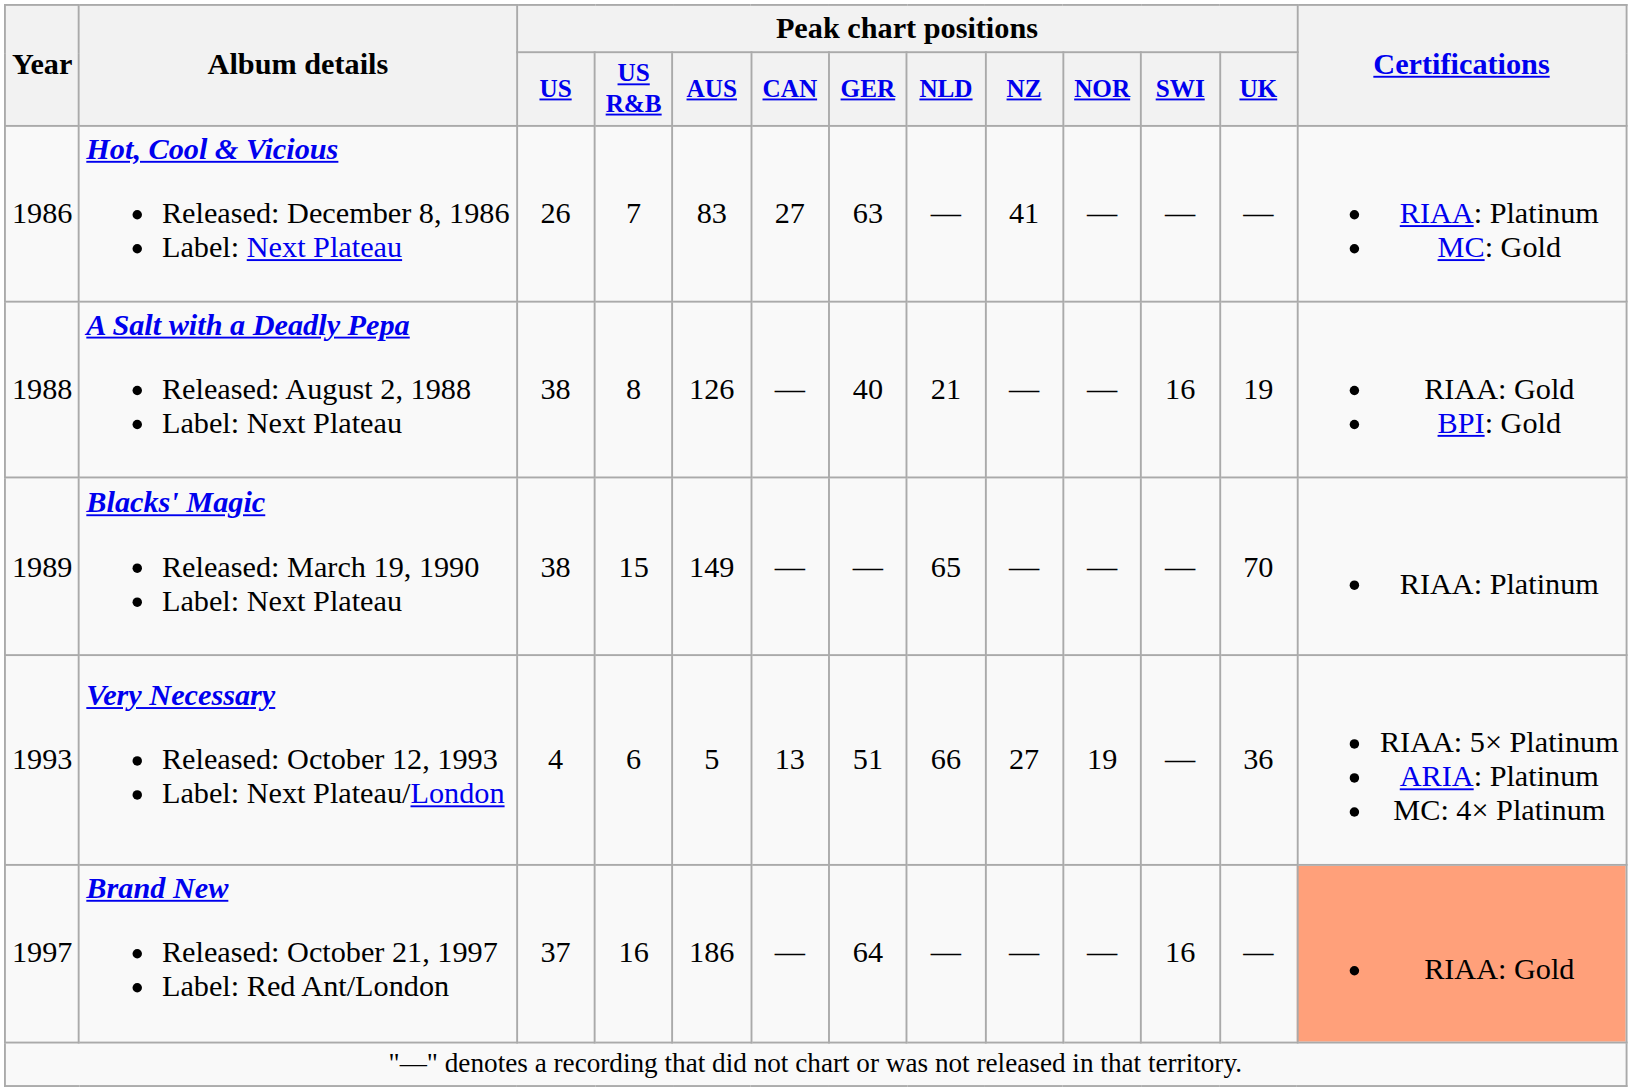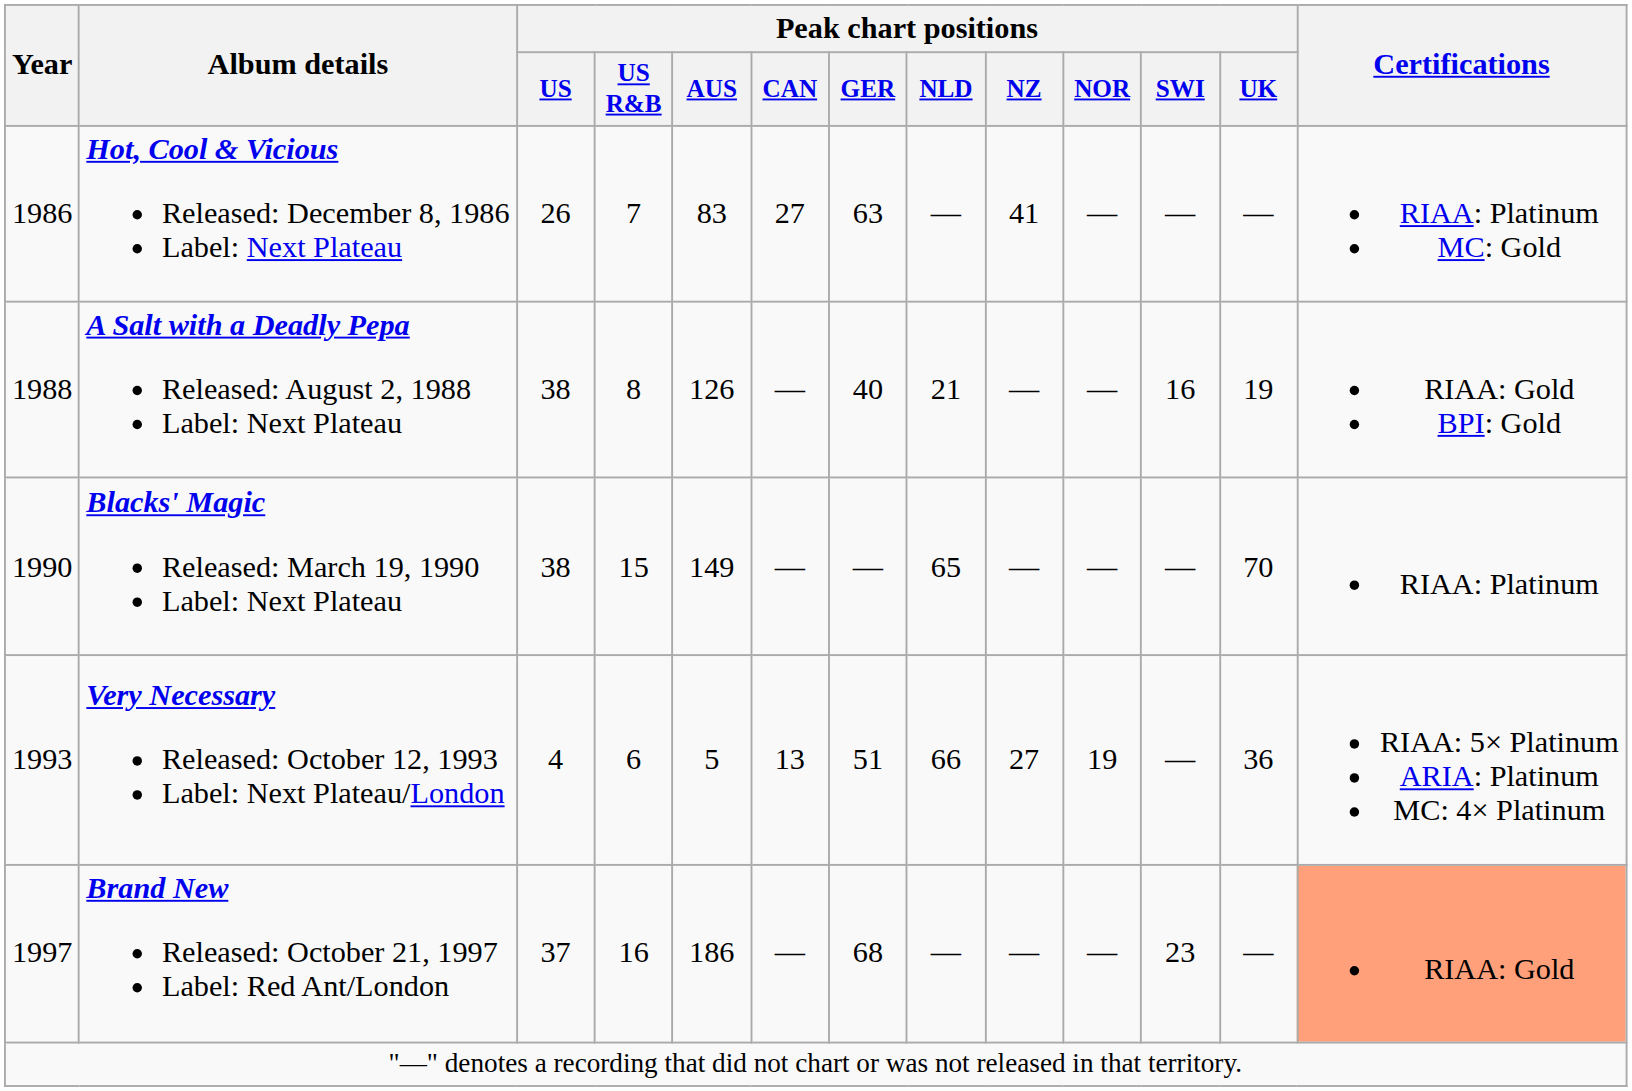Blacks' Magic Released: March 19, 1990 Label: Next Plateau | Year: 1989 -> 1990
Brand New Released: October 21, 1997 Label: Red Ant/London | Peak chart positions / GER: 64 -> 68
Brand New Released: October 21, 1997 Label: Red Ant/London | Peak chart positions / SWI: 16 -> 23
